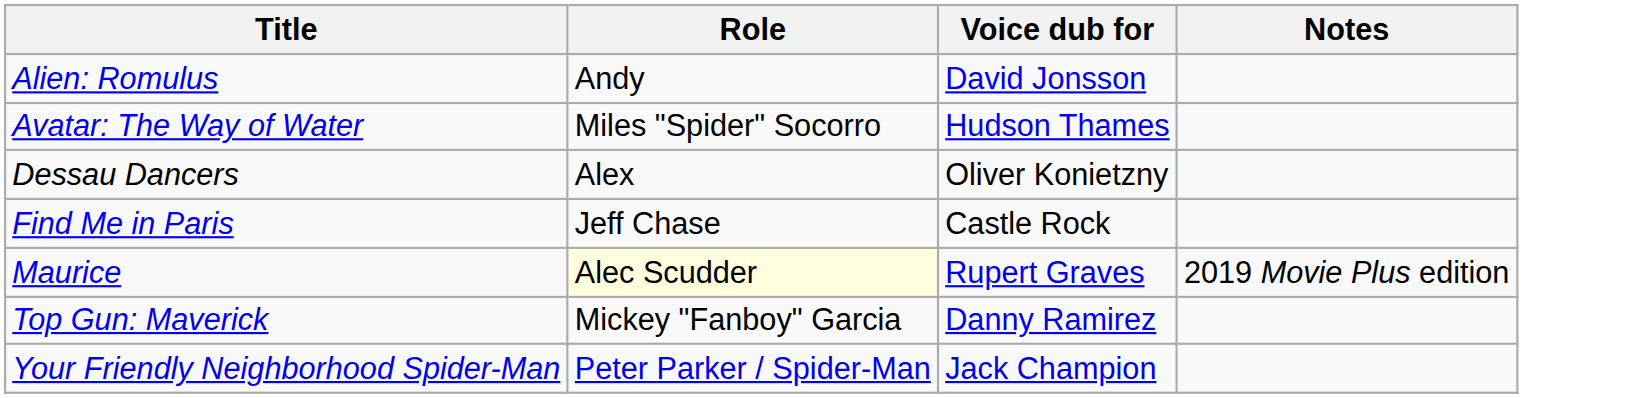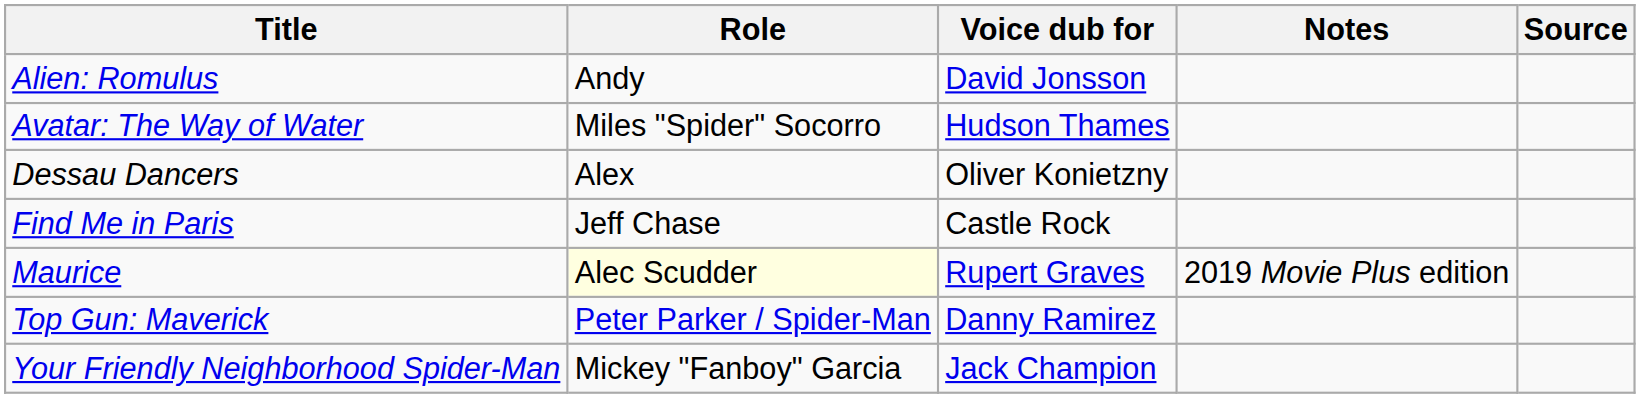+ column: Source
Top Gun: Maverick | Role: Mickey "Fanboy" Garcia -> Peter Parker / Spider-Man
Your Friendly Neighborhood Spider-Man | Role: Peter Parker / Spider-Man -> Mickey "Fanboy" Garcia
